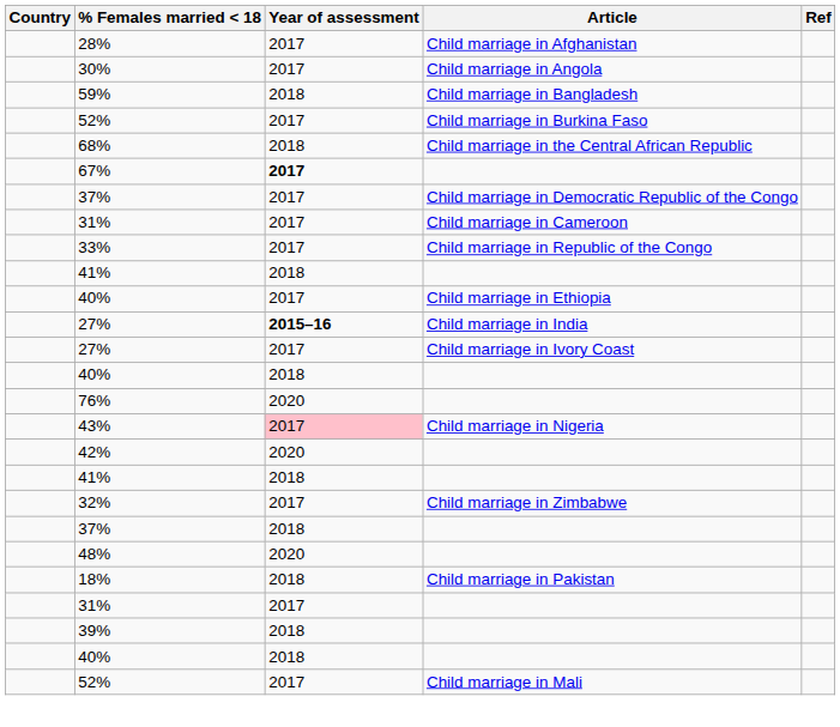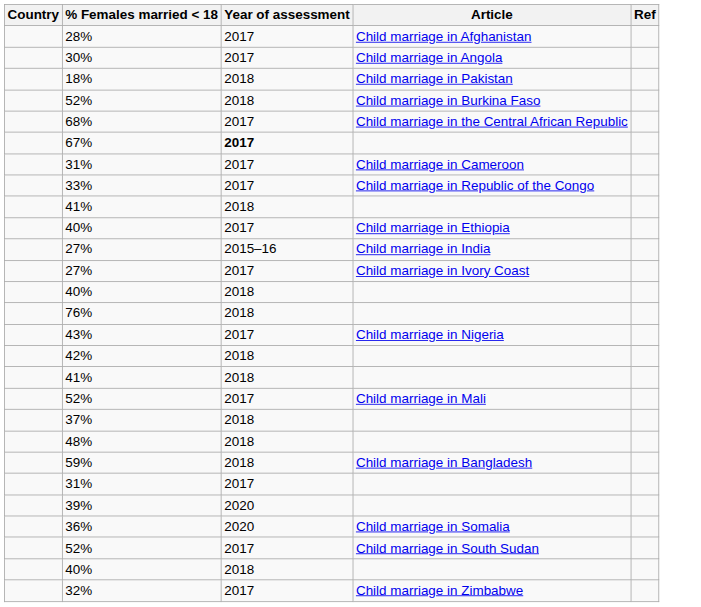rows swapped: 59% <-> 18%
52% / Child marriage in Burkina Faso | Year of assessment: 2017 -> 2018
68% | Year of assessment: 2018 -> 2017
- row: 37% | 2017 | Child marriage in Democratic Republic of the Congo
27% / Child marriage in India | Year of assessment: bold -> normal
76% | Year of assessment: 2020 -> 2018
43% | Year of assessment: pink background -> no background
42% | Year of assessment: 2020 -> 2018
rows swapped: 52% / Child marriage in Mali <-> 32%
48% | Year of assessment: 2020 -> 2018
39% | Year of assessment: 2018 -> 2020
+ row: 36% | 2020 | Child marriage in Somalia
+ row: 52% | 2017 | Child marriage in South Sudan
